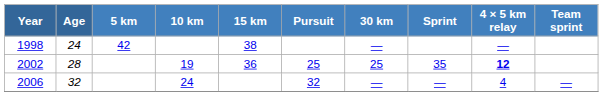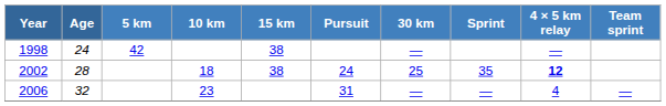2002 | 10 km: 19 -> 18
2002 | 15 km: 36 -> 38
2002 | Pursuit: 25 -> 24
2006 | 10 km: 24 -> 23
2006 | Pursuit: 32 -> 31
